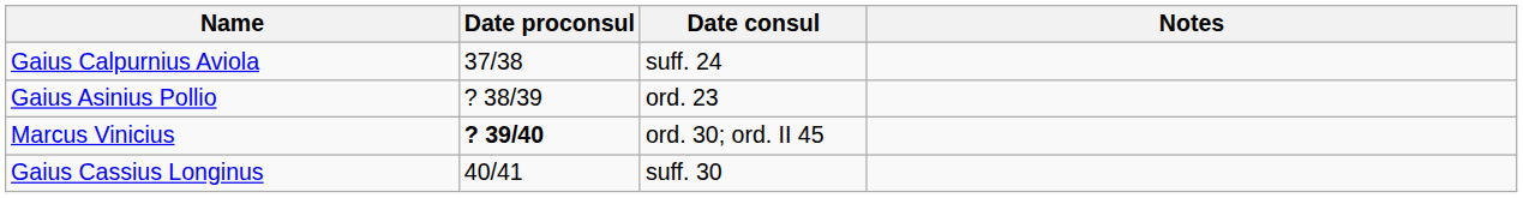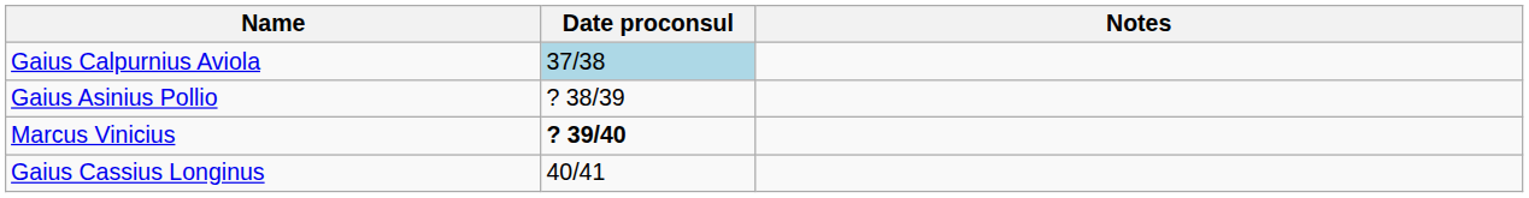- column: Date consul | suff. 24 | ord. 23 | ord. 30; ord. II 45 | suff. 30
Gaius Calpurnius Aviola | Date proconsul: no background -> lightblue background
